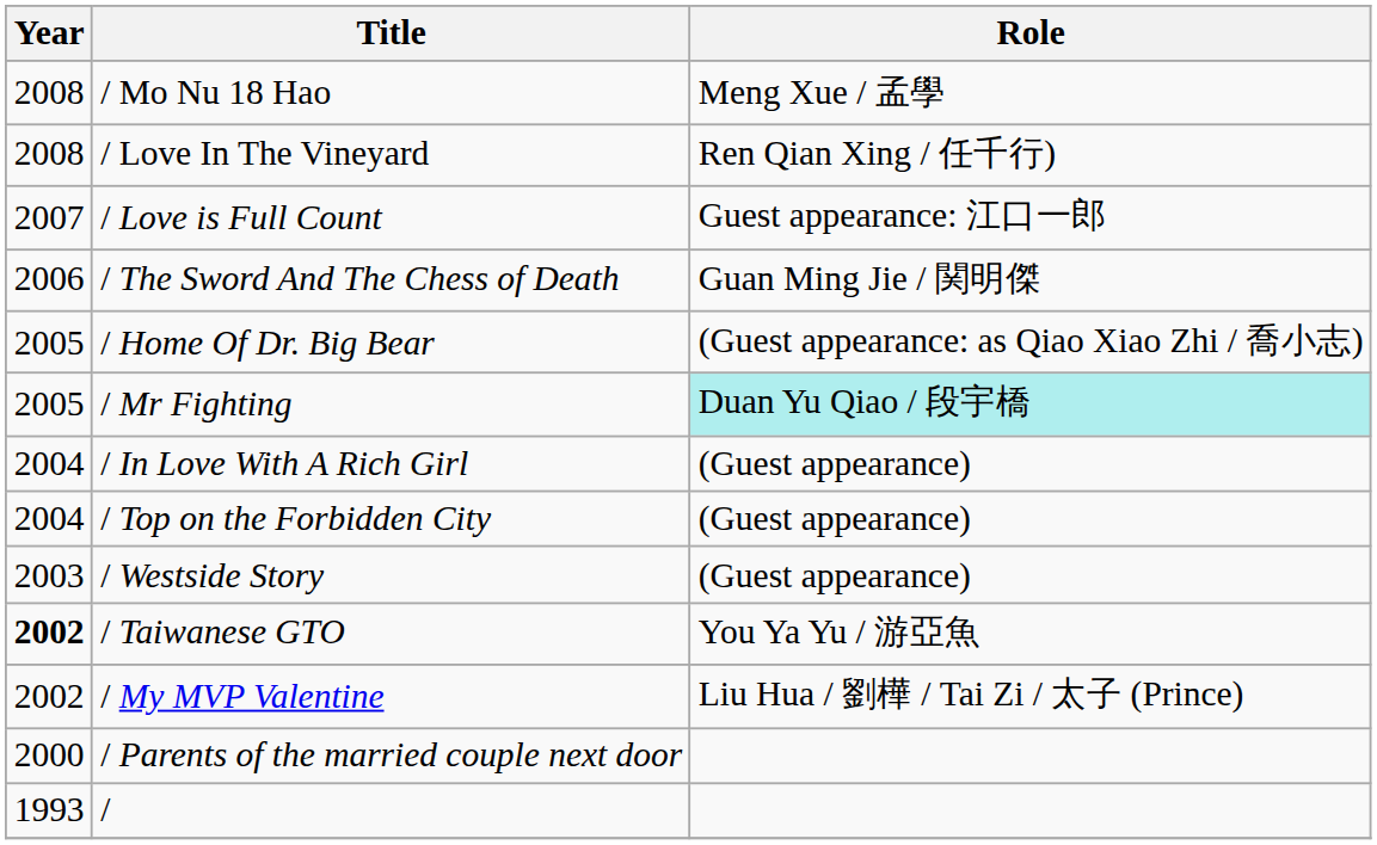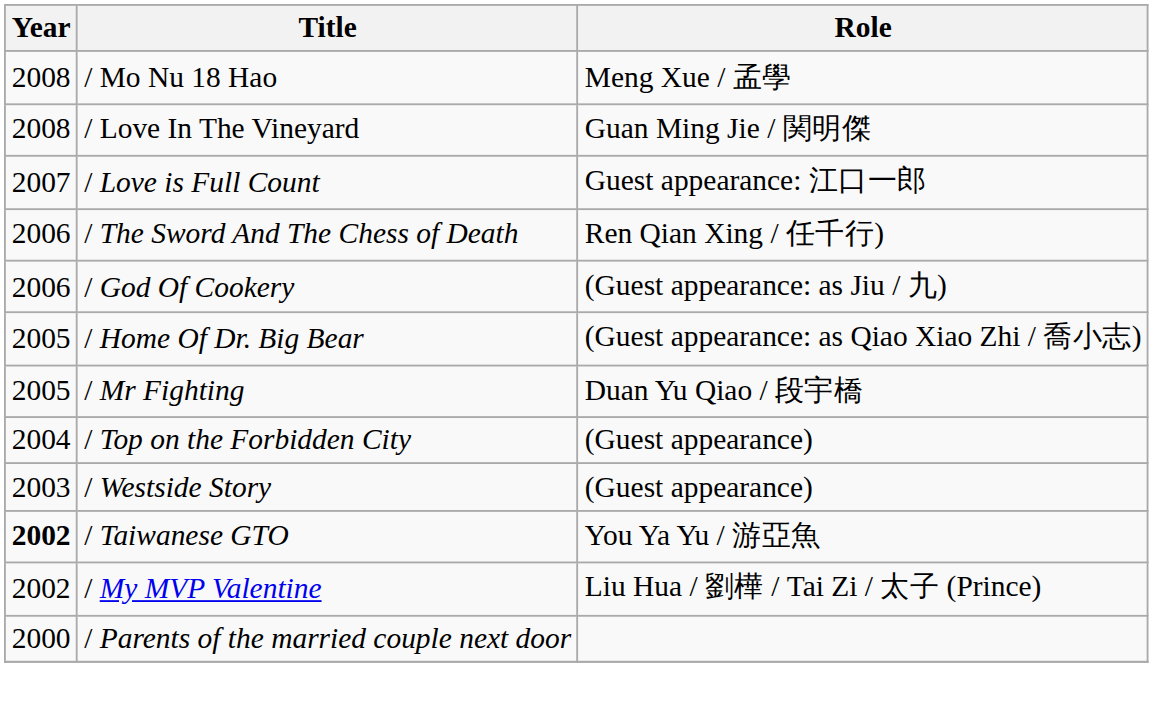/ Love In The Vineyard | Role: Ren Qian Xing / 任千行) -> Guan Ming Jie / 関明傑
/ The Sword And The Chess of Death | Role: Guan Ming Jie / 関明傑 -> Ren Qian Xing / 任千行)
+ row: 2006 | / God Of Cookery | (Guest appearance: as Jiu / 九)
/ Mr Fighting | Role: paleturquoise background -> no background
- row: 2004 | / In Love With A Rich Girl | (Guest appearance)
- row: 1993 | /
